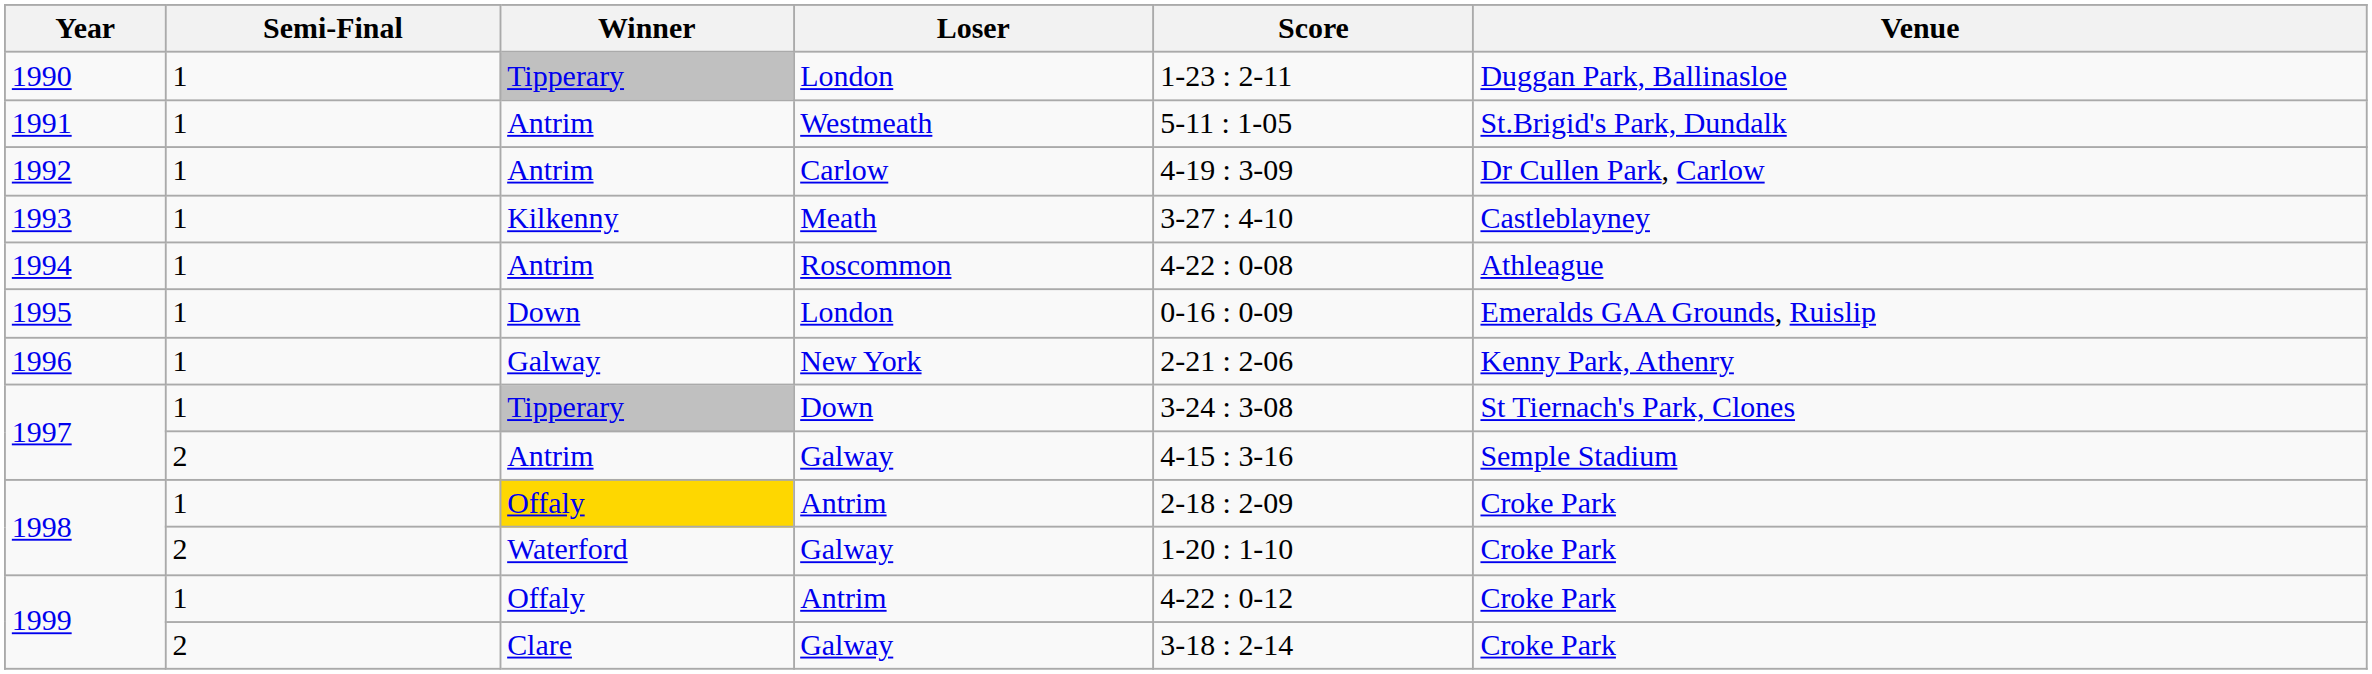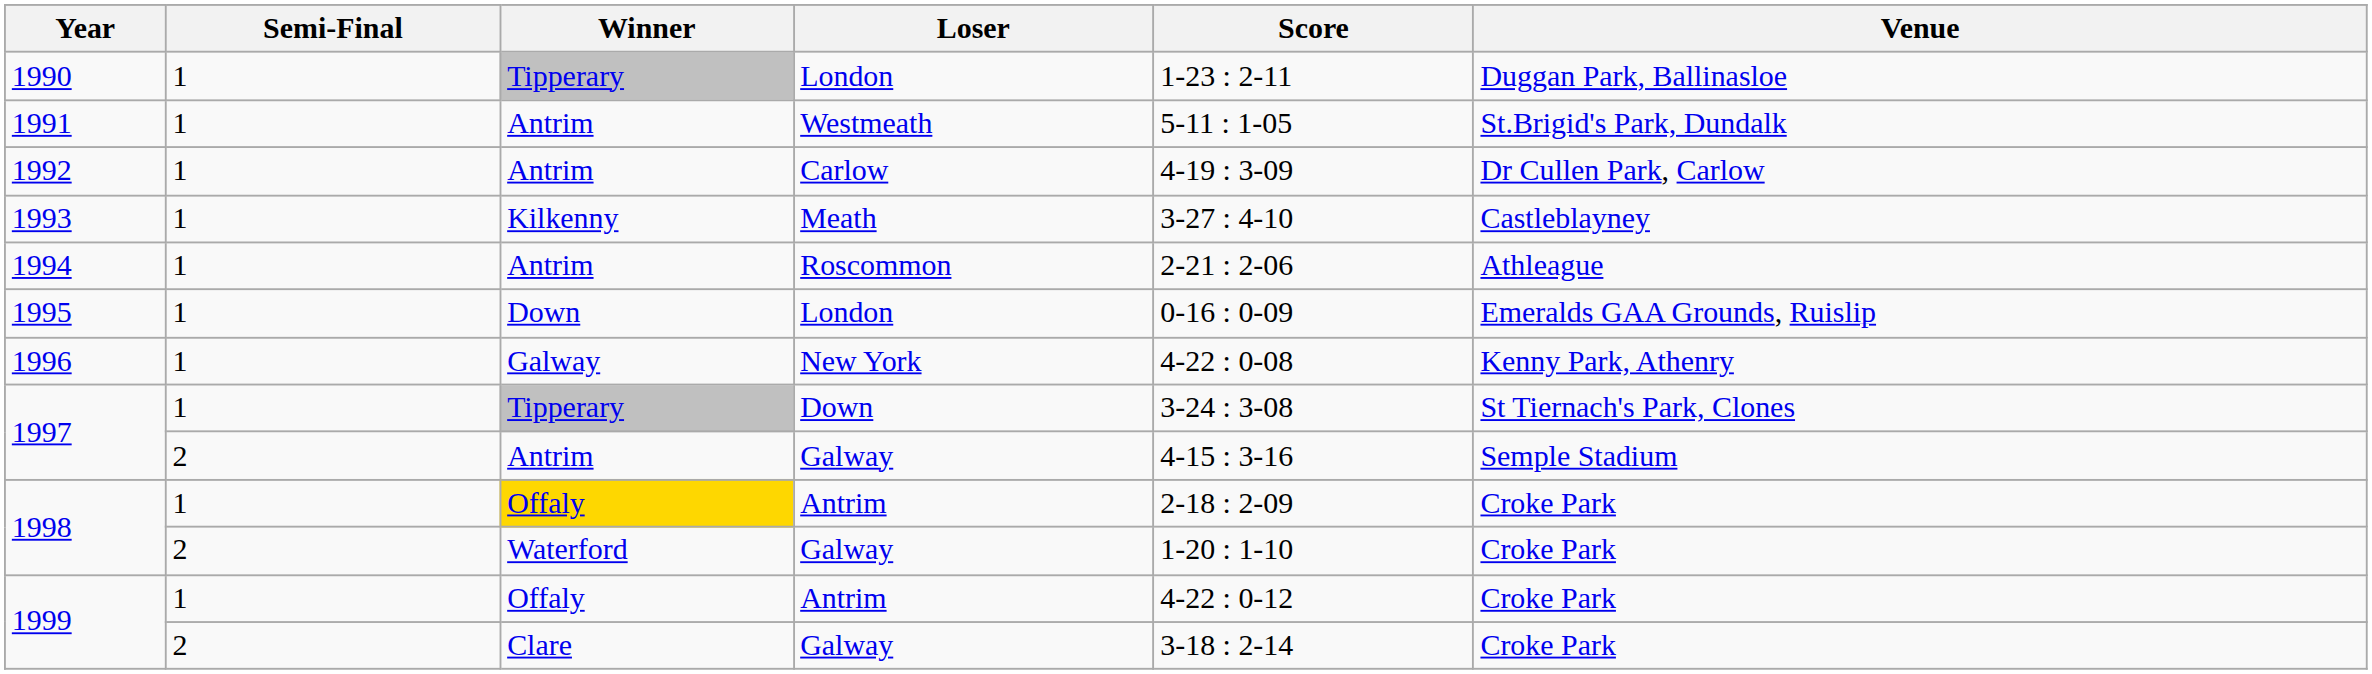1994 | Score: 4-22 : 0-08 -> 2-21 : 2-06
1996 | Score: 2-21 : 2-06 -> 4-22 : 0-08
